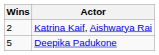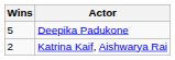rows swapped: Deepika Padukone <-> Katrina Kaif, Aishwarya Rai
